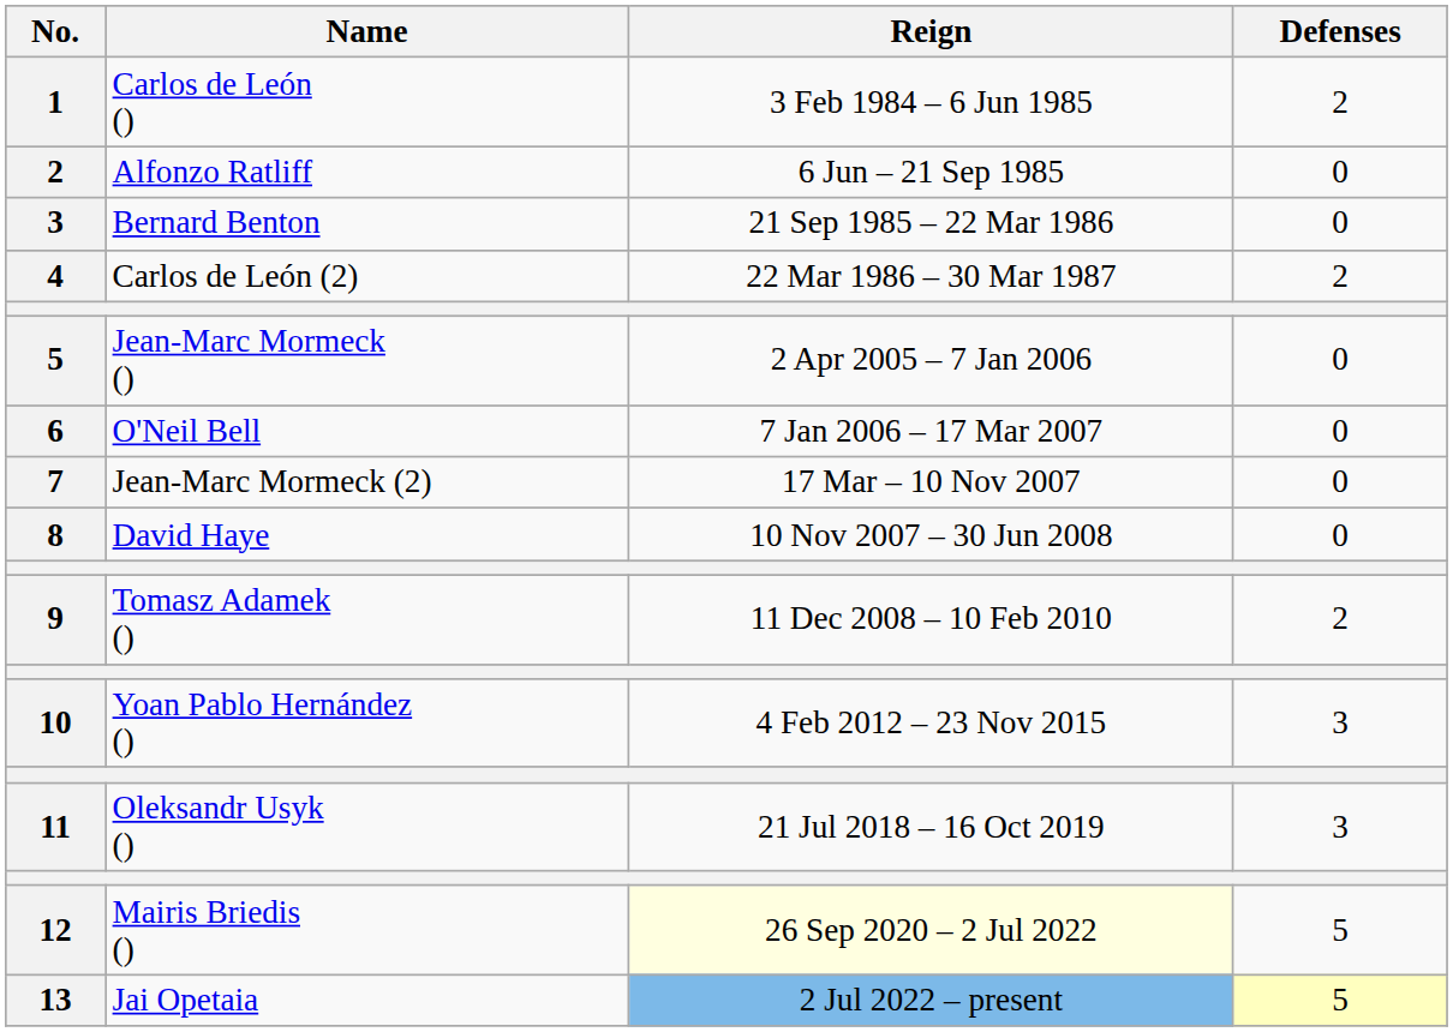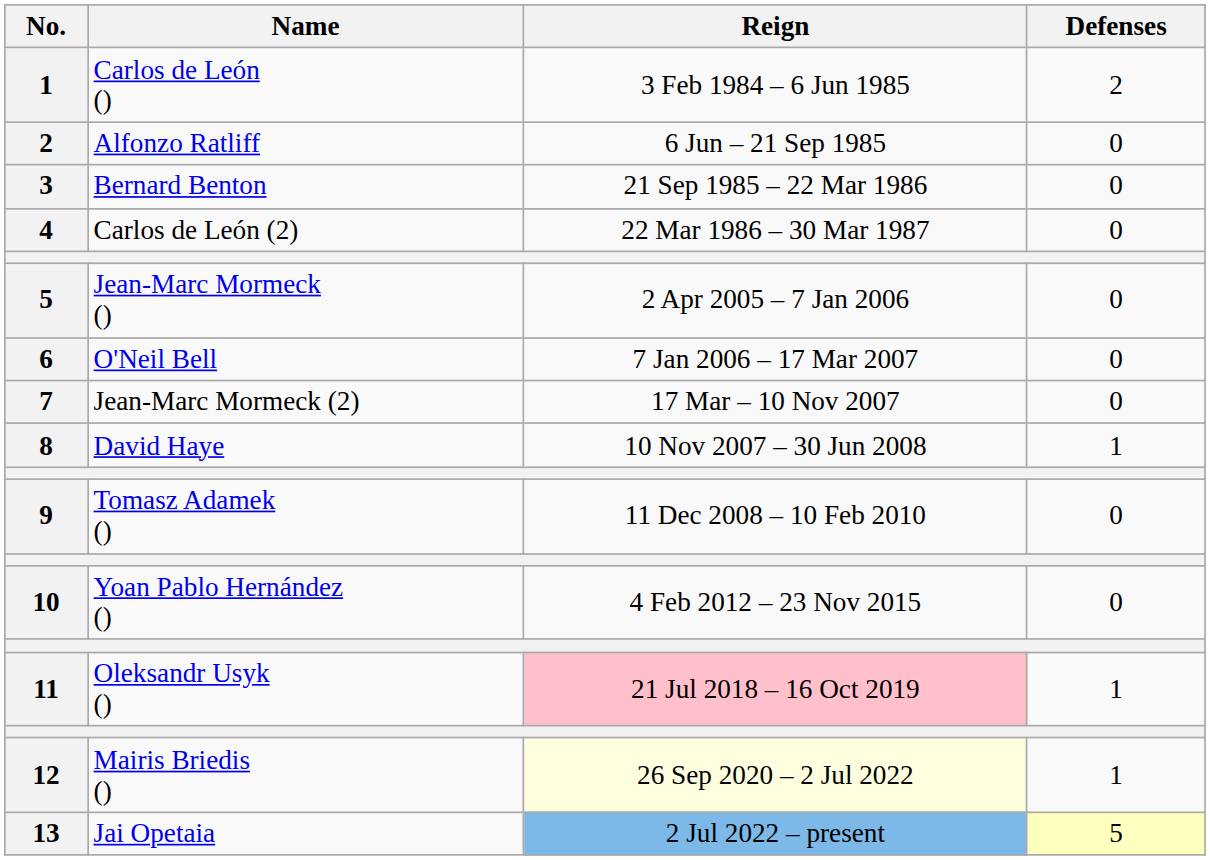Carlos de León (2) | Defenses: 2 -> 0
David Haye | Defenses: 0 -> 1
Tomasz Adamek () | Defenses: 2 -> 0
Yoan Pablo Hernández () | Defenses: 3 -> 0
Oleksandr Usyk () | Reign: no background -> pink background
Oleksandr Usyk () | Defenses: 3 -> 1
Mairis Briedis () | Defenses: 5 -> 1
